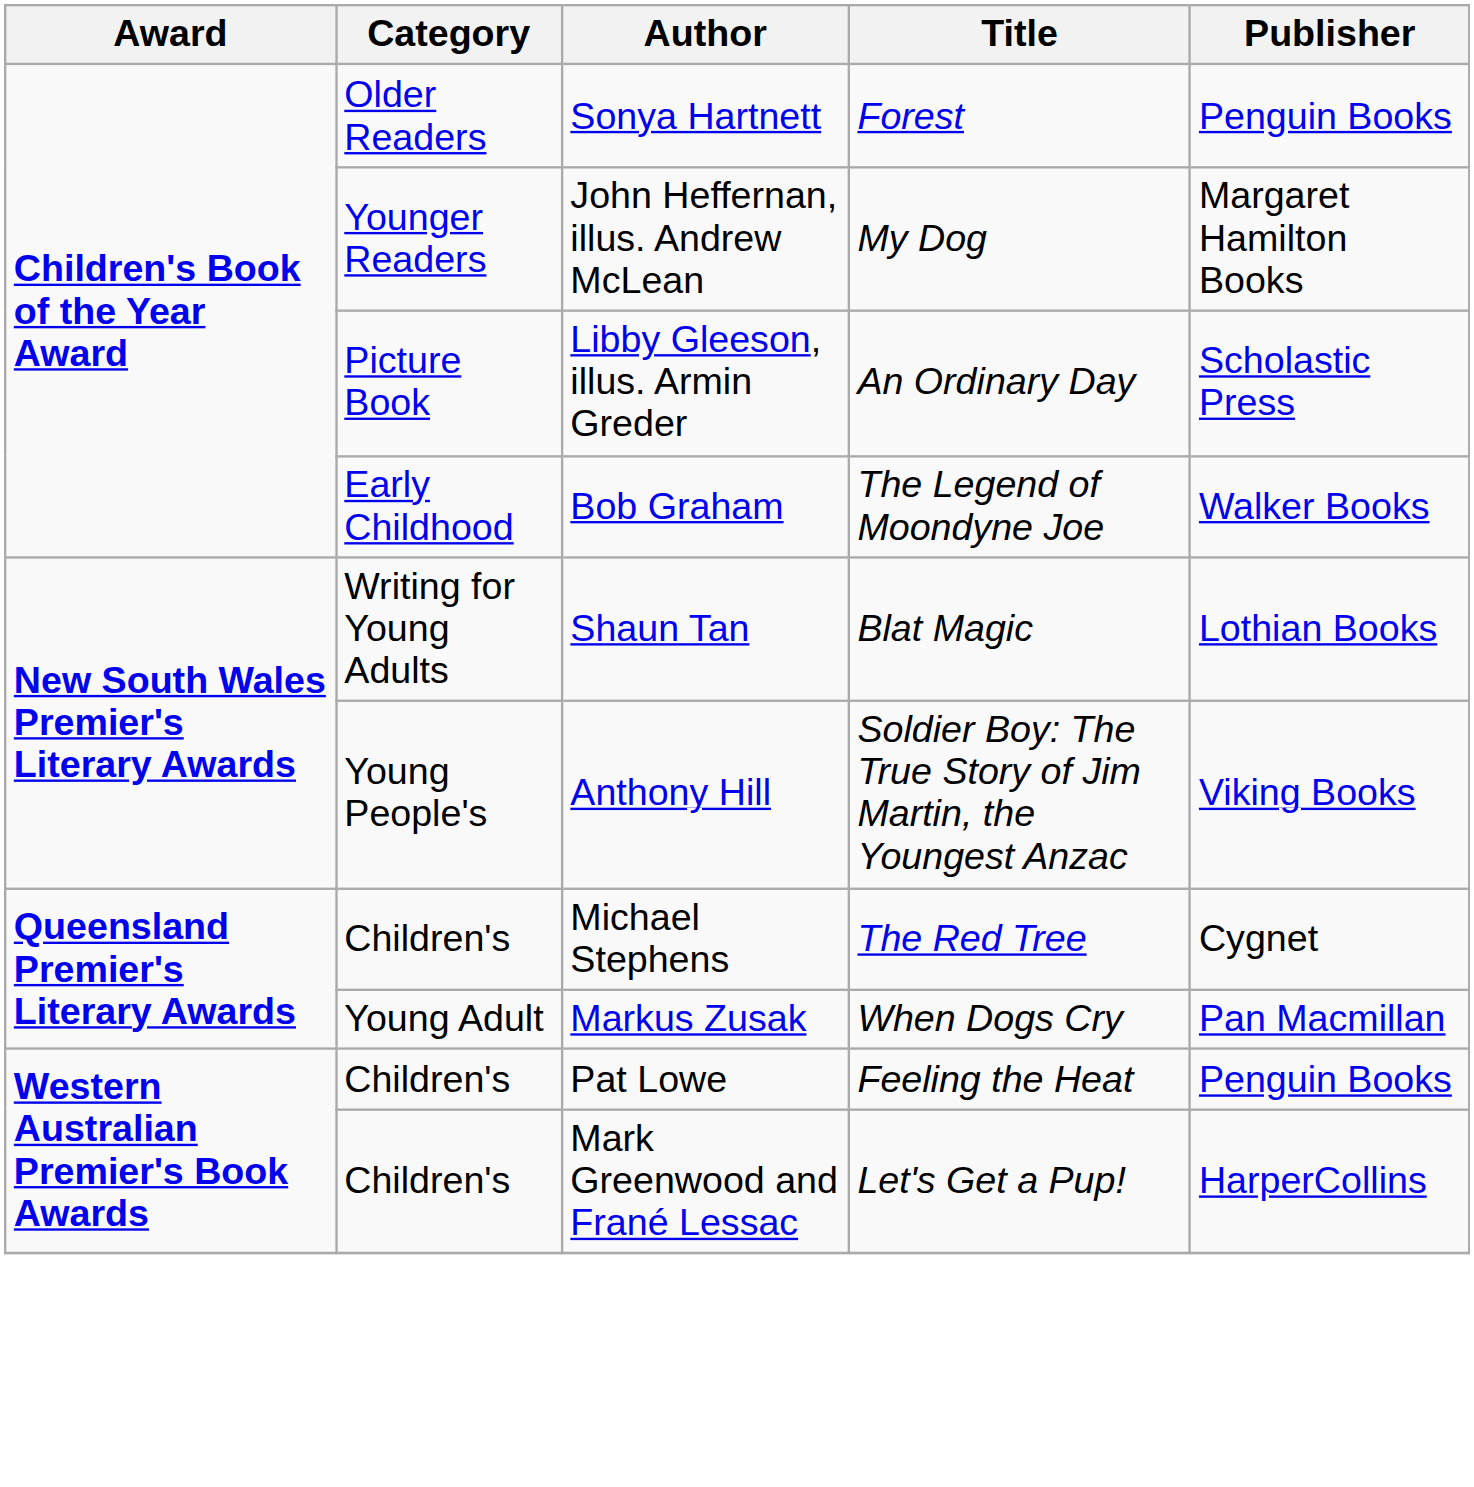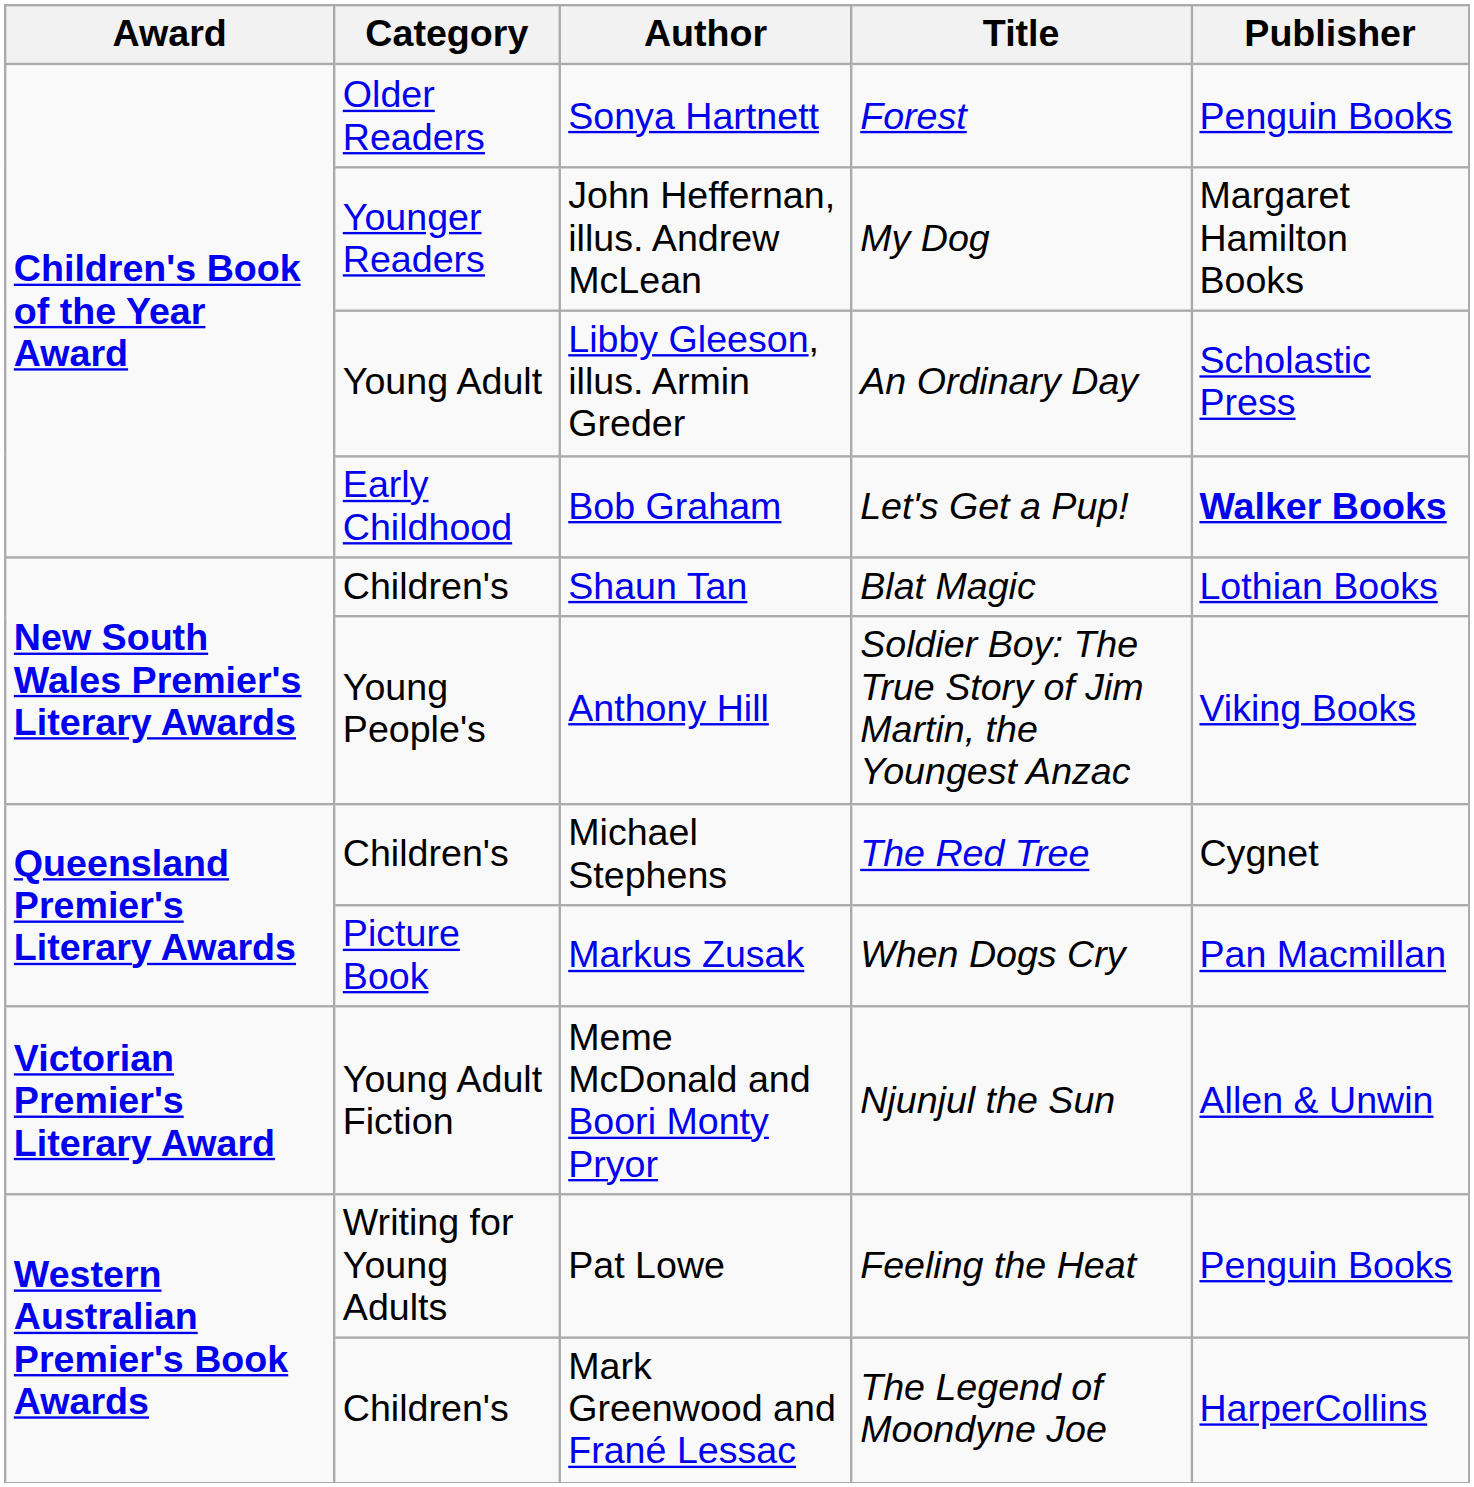Libby Gleeson, illus. Armin Greder | Category: Picture Book -> Young Adult
Bob Graham | Title: The Legend of Moondyne Joe -> Let's Get a Pup!
Bob Graham | Publisher: normal -> bold
Shaun Tan | Category: Writing for Young Adults -> Children's
Markus Zusak | Category: Young Adult -> Picture Book
+ row: Victorian Premier's Literary Award | Young Adult Fiction | Meme McDonald and Boori Monty Pryor | Njunjul the Sun | Allen & Unwin
Pat Lowe | Category: Children's -> Writing for Young Adults
Mark Greenwood and Frané Lessac | Title: Let's Get a Pup! -> The Legend of Moondyne Joe
